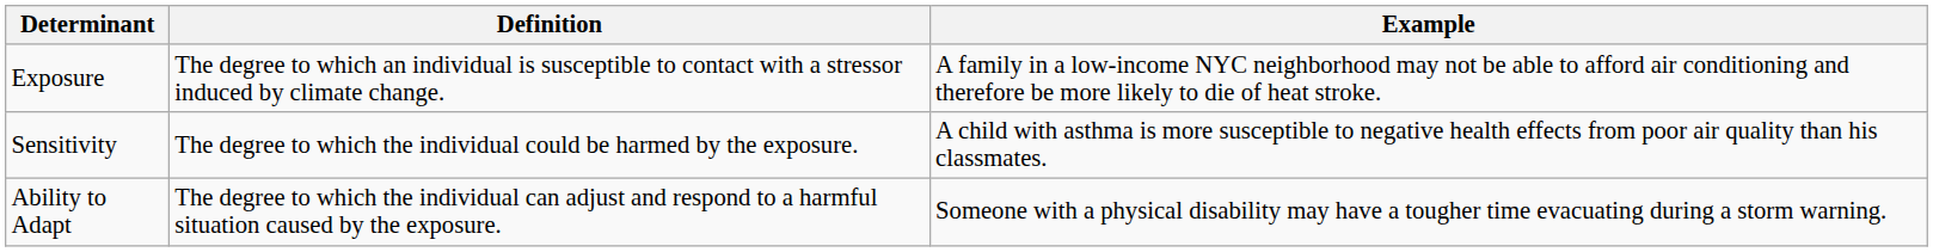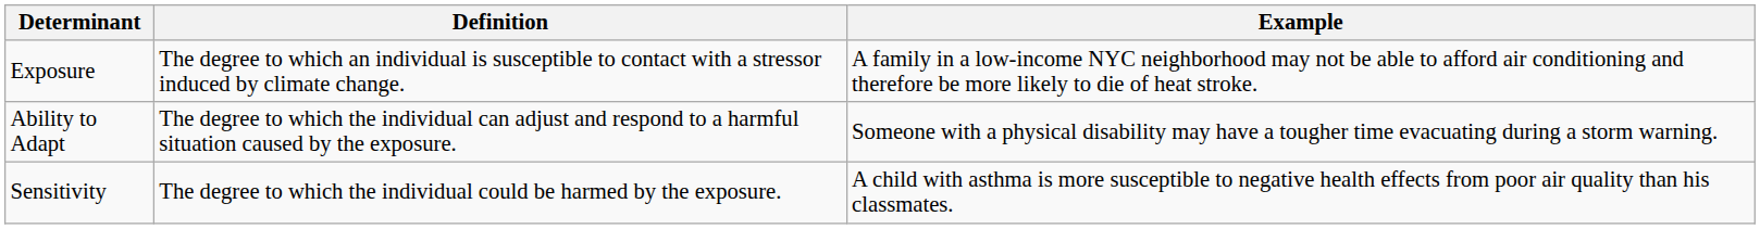rows swapped: Sensitivity <-> Ability to Adapt
